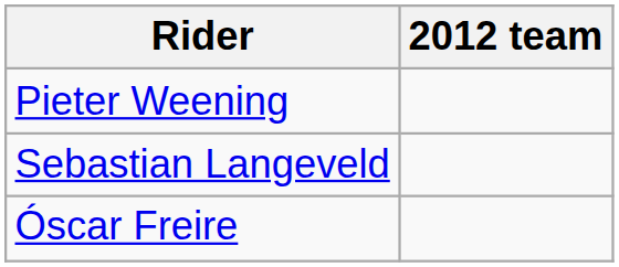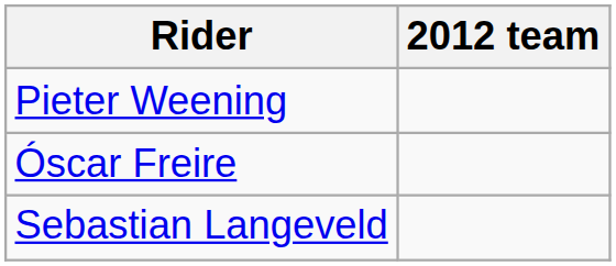rows swapped: Sebastian Langeveld <-> Óscar Freire
